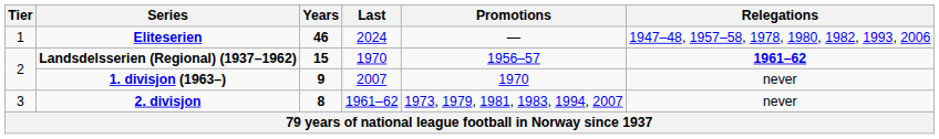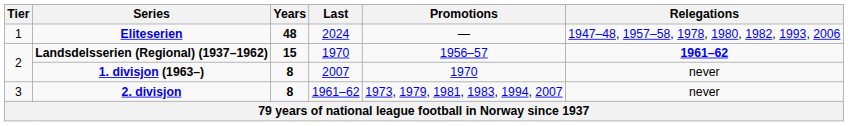Eliteserien | Years: 46 -> 48
1. divisjon (1963–) | Years: 9 -> 8
